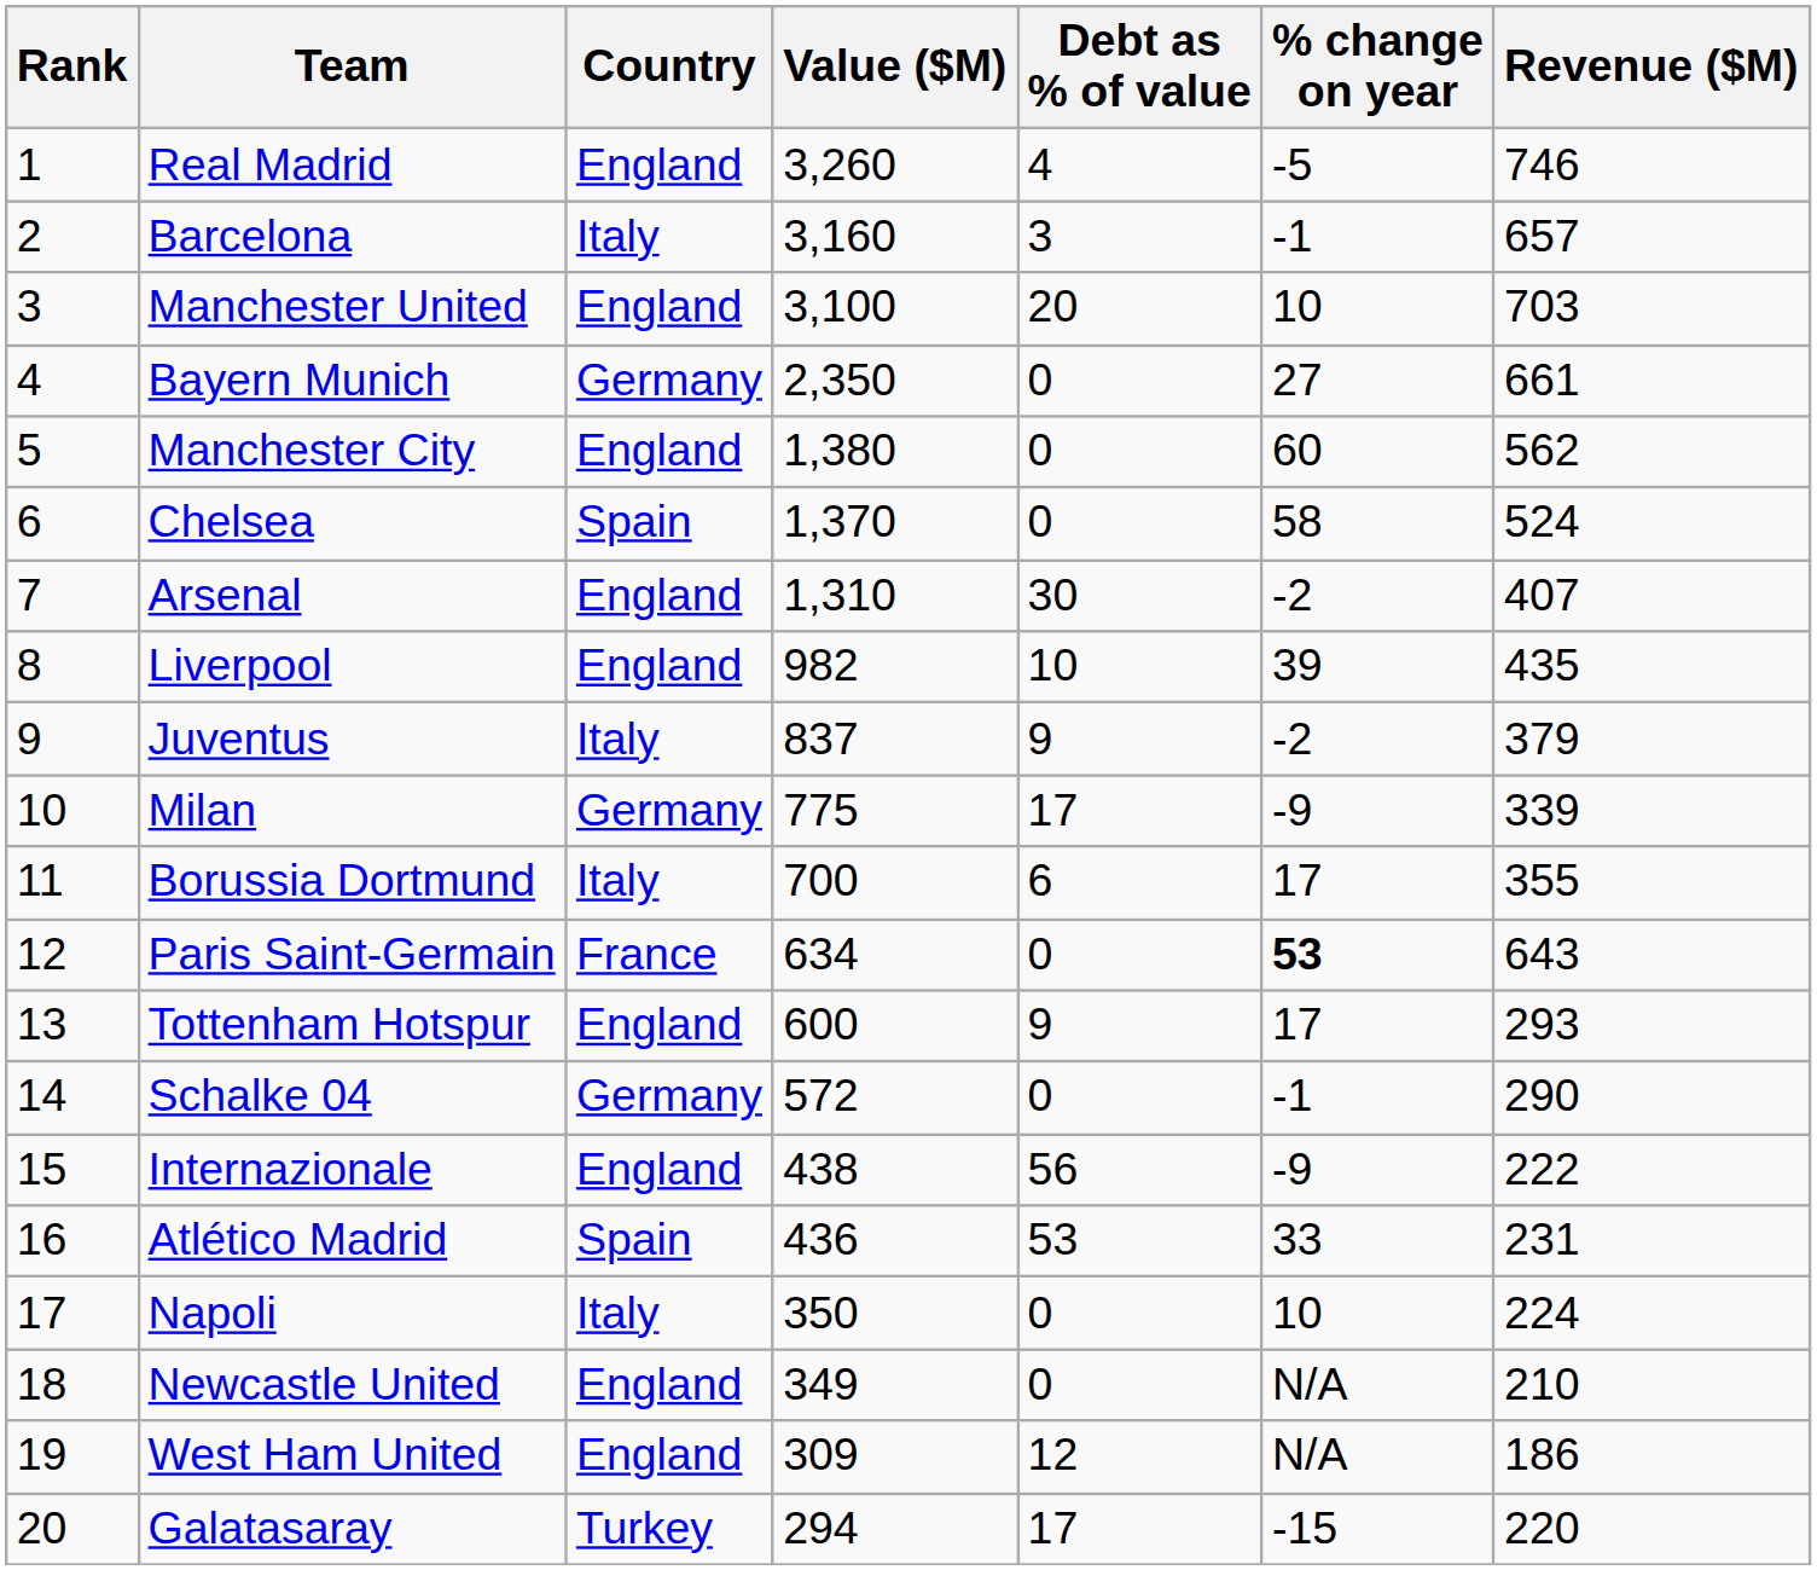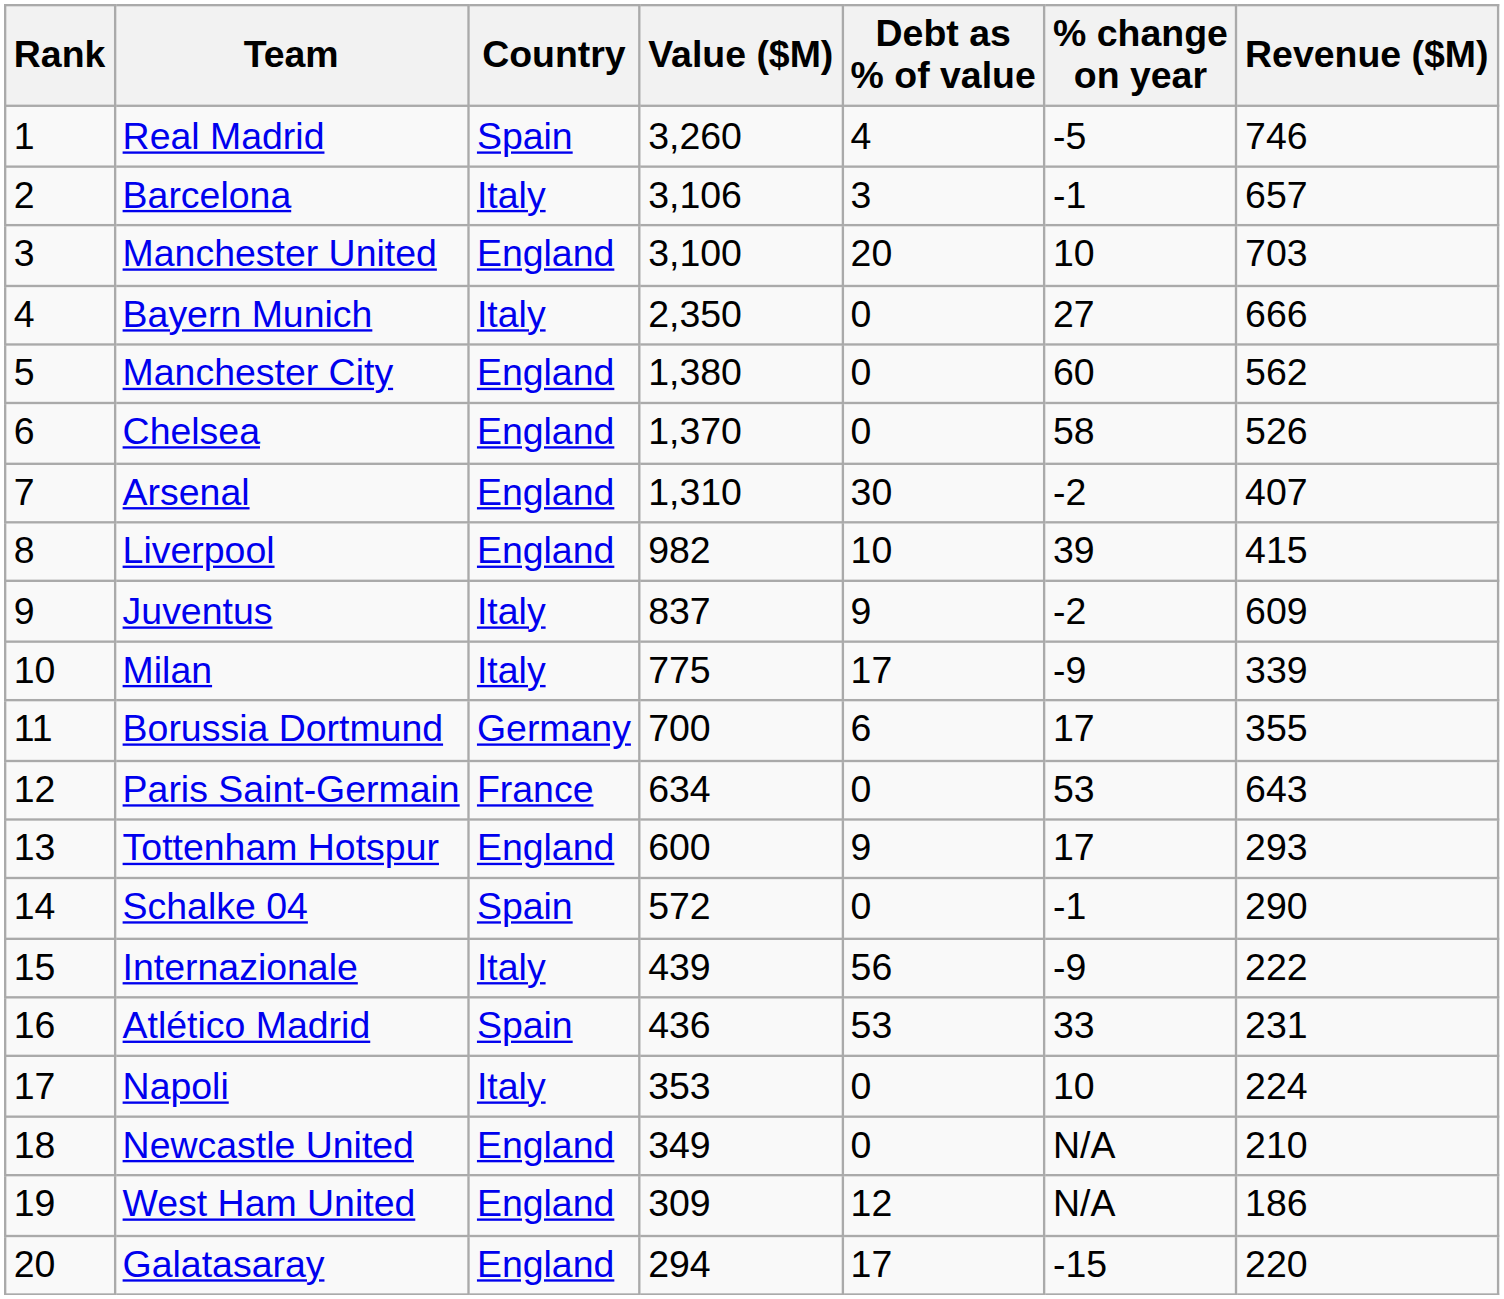Real Madrid | Country: England -> Spain
Barcelona | Value ($M): 3,160 -> 3,106
Bayern Munich | Country: Germany -> Italy
Bayern Munich | Revenue ($M): 661 -> 666
Chelsea | Country: Spain -> England
Chelsea | Revenue ($M): 524 -> 526
Liverpool | Revenue ($M): 435 -> 415
Juventus | Revenue ($M): 379 -> 609
Milan | Country: Germany -> Italy
Borussia Dortmund | Country: Italy -> Germany
Paris Saint-Germain | % change on year: bold -> normal
Schalke 04 | Country: Germany -> Spain
Internazionale | Country: England -> Italy
Internazionale | Value ($M): 438 -> 439
Napoli | Value ($M): 350 -> 353
Galatasaray | Country: Turkey -> England
